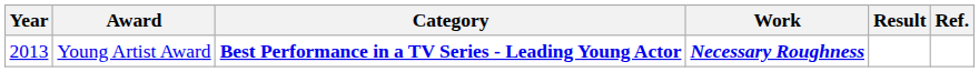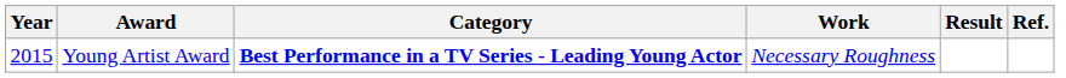Young Artist Award | Year: 2013 -> 2015
Young Artist Award | Work: bold -> normal
